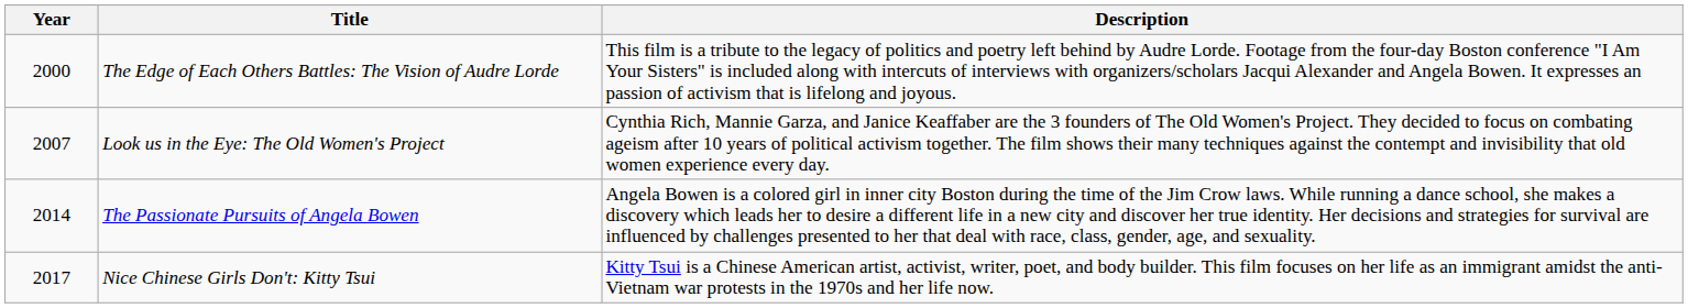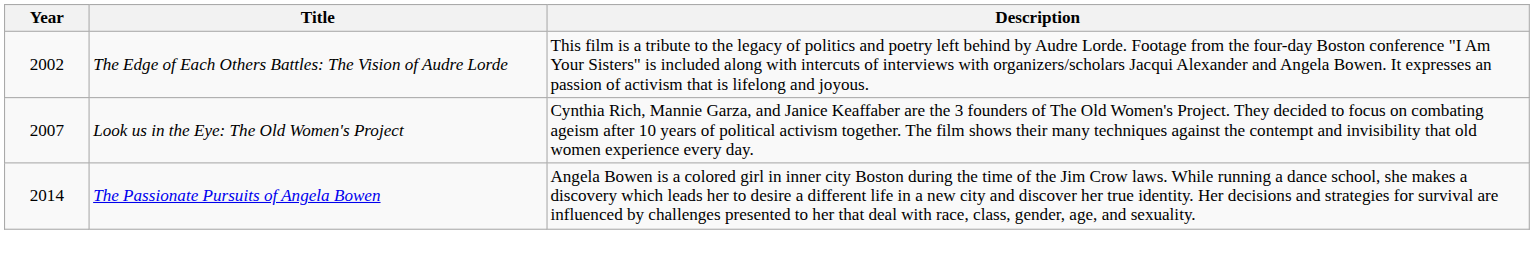The Edge of Each Others Battles: The Vision of Audre Lorde | Year: 2000 -> 2002
- row: 2017 | Nice Chinese Girls Don't: Kitty Tsui | Kitty Tsui is a Chinese American artist, activist, writer, poet, and body builder. This film focuses on her life as an immigrant amidst the anti-Vietnam war protests in the 1970s and her life now.
